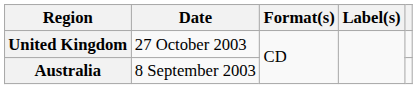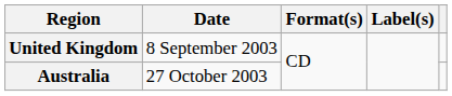United Kingdom | Date: 27 October 2003 -> 8 September 2003
Australia | Date: 8 September 2003 -> 27 October 2003
